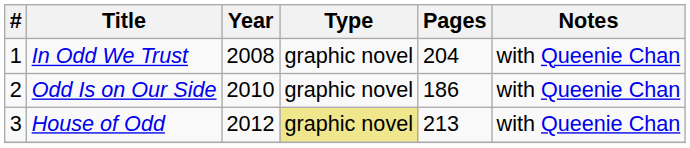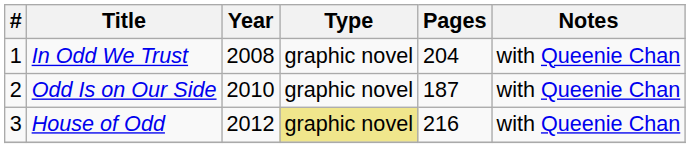Odd Is on Our Side | Pages: 186 -> 187
House of Odd | Pages: 213 -> 216
